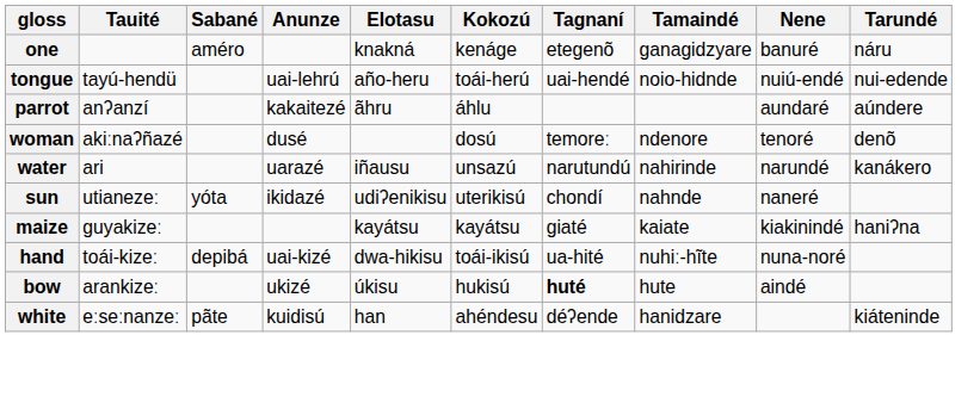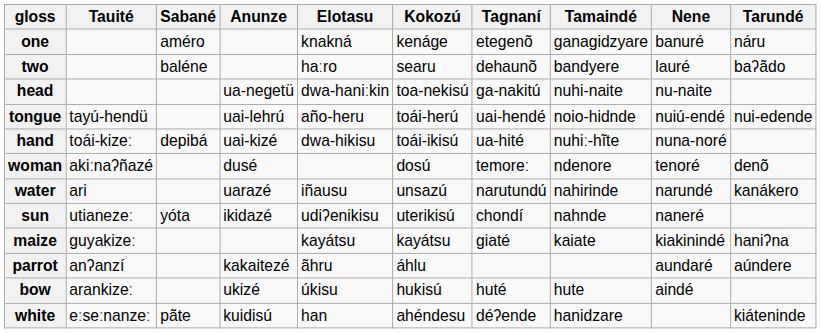+ row: two | baléne | haːro | searu | dehaunõ | bandyere | lauré | baʔãdo
+ row: head | ua-negetü | dwa-haniːkin | toa-nekisú | ga-nakitú | nuhi-naite | nu-naite
rows swapped: hand <-> parrot
bow | Tagnaní: bold -> normal
